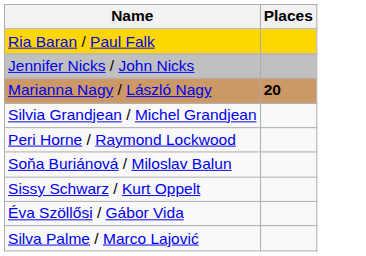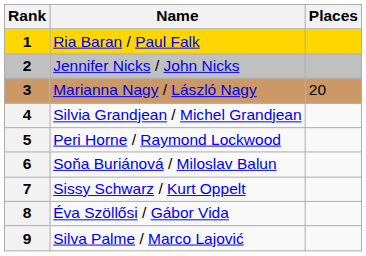+ column: Rank | 1 | 2 | 3 | 4 | 5 | 6 | 7 | 8 | 9
Marianna Nagy / László Nagy | Places: bold -> normal
